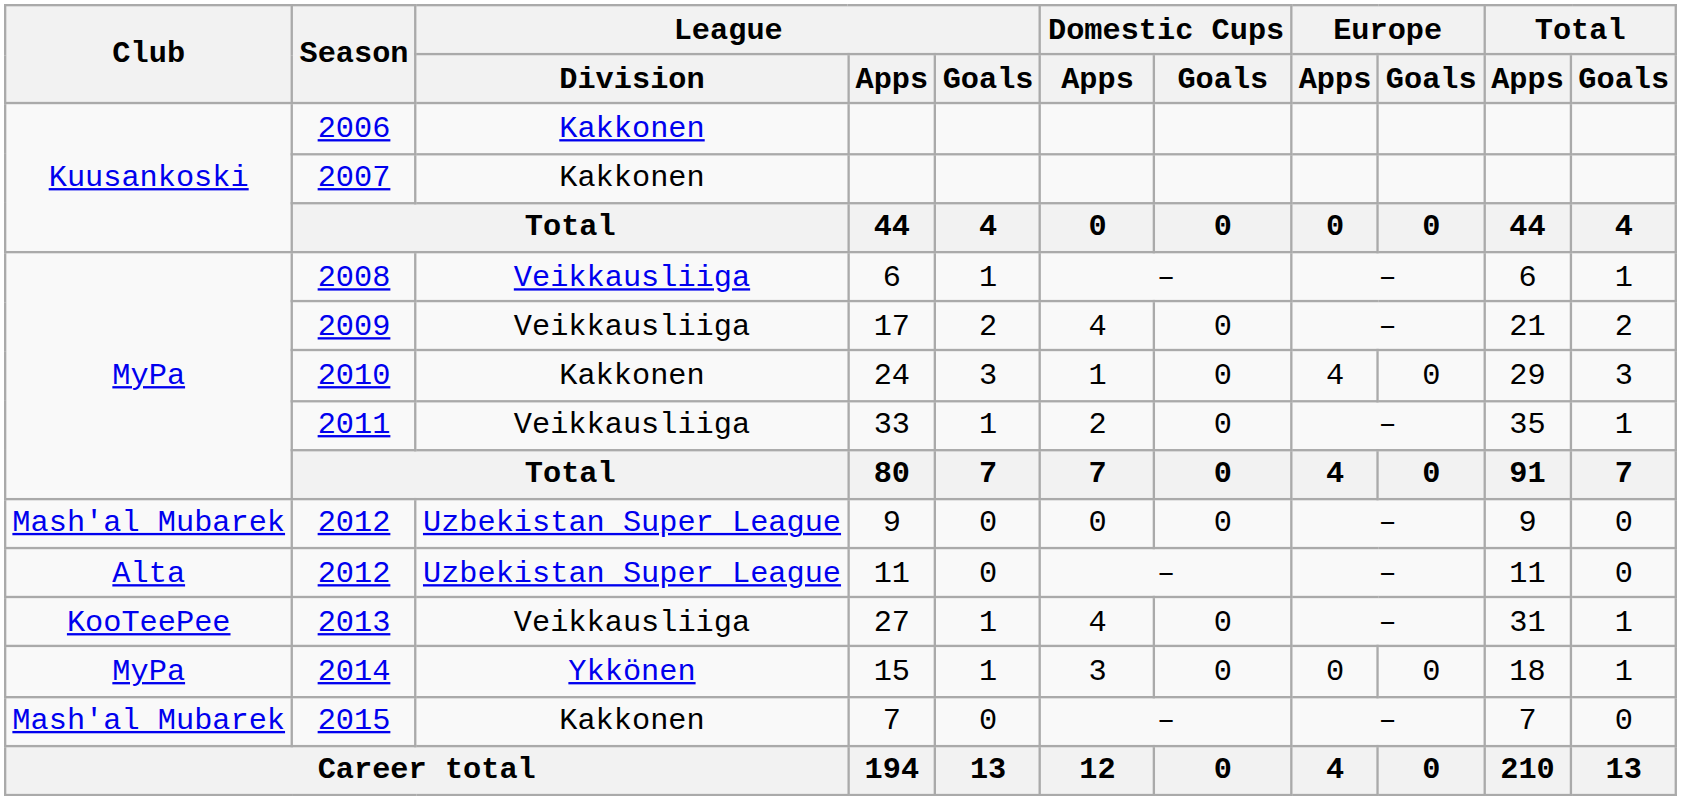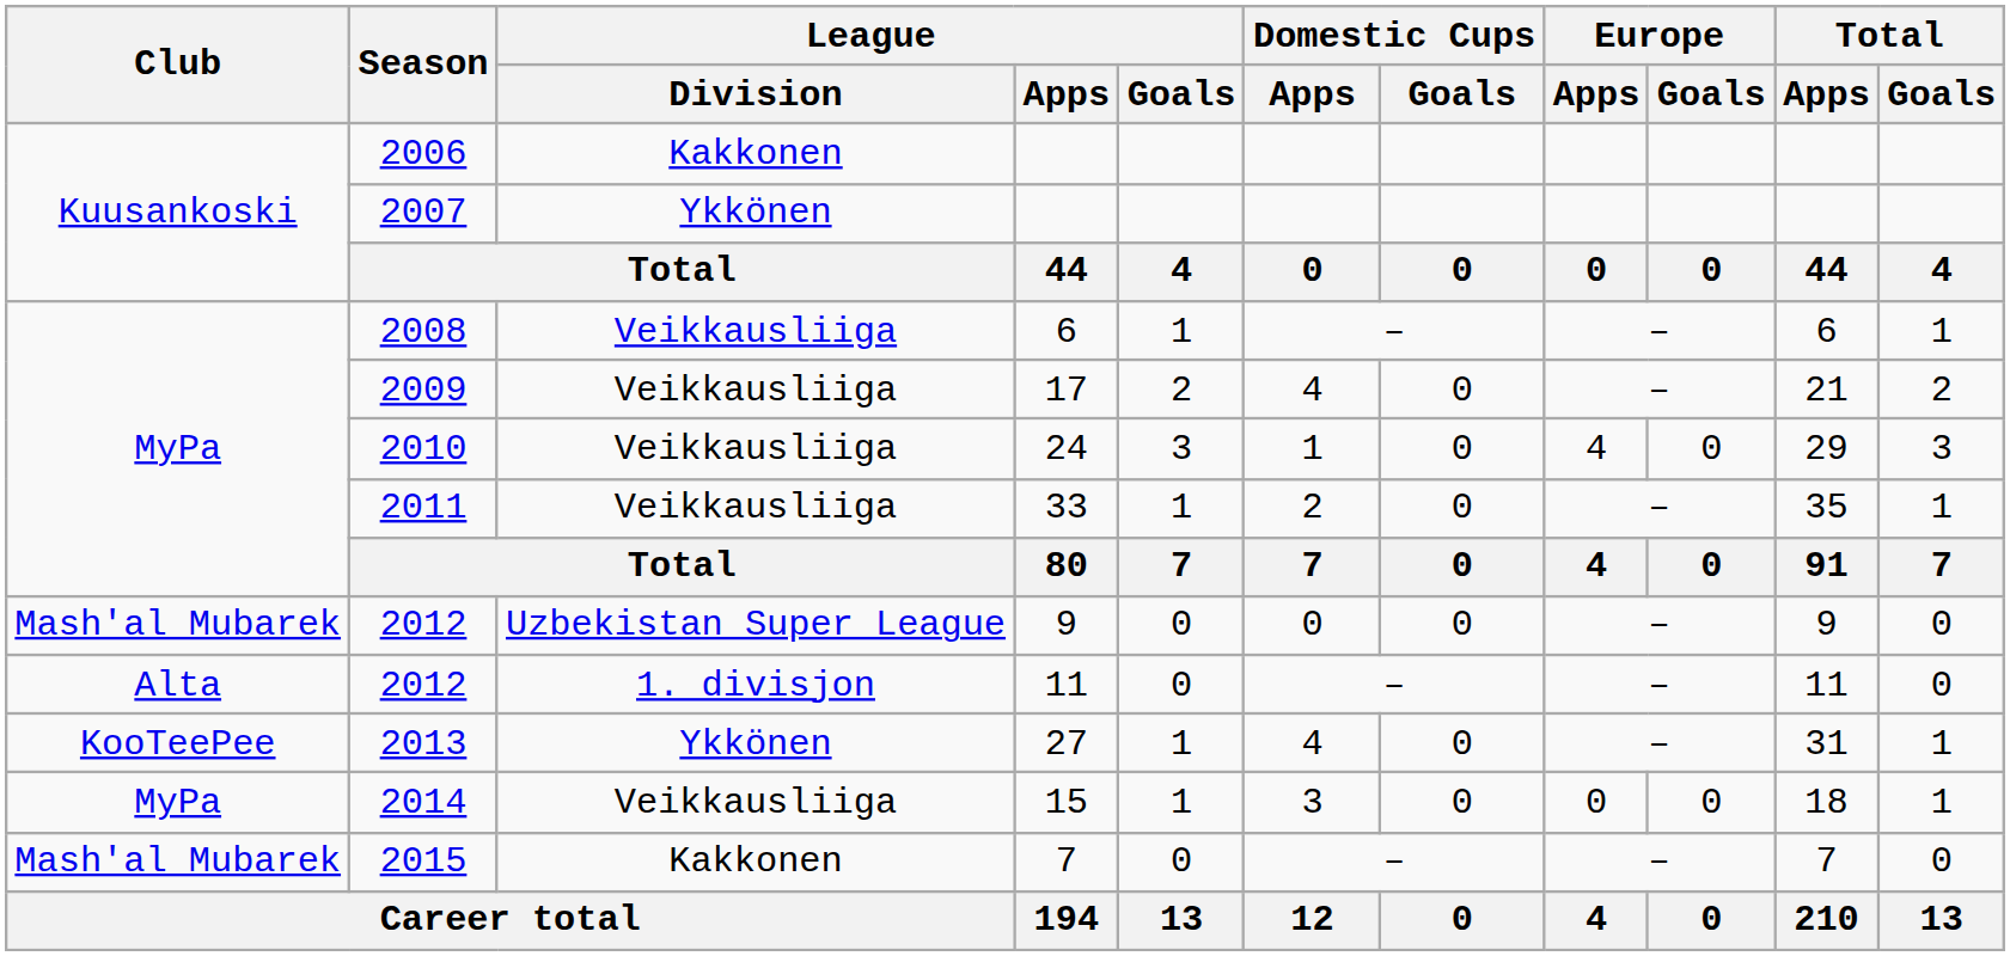2007 | League / Division: Kakkonen -> Ykkönen
2010 | League / Division: Kakkonen -> Veikkausliiga
2012 / 11 | League / Division: Uzbekistan Super League -> 1. divisjon
2013 | League / Division: Veikkausliiga -> Ykkönen
2014 | League / Division: Ykkönen -> Veikkausliiga
